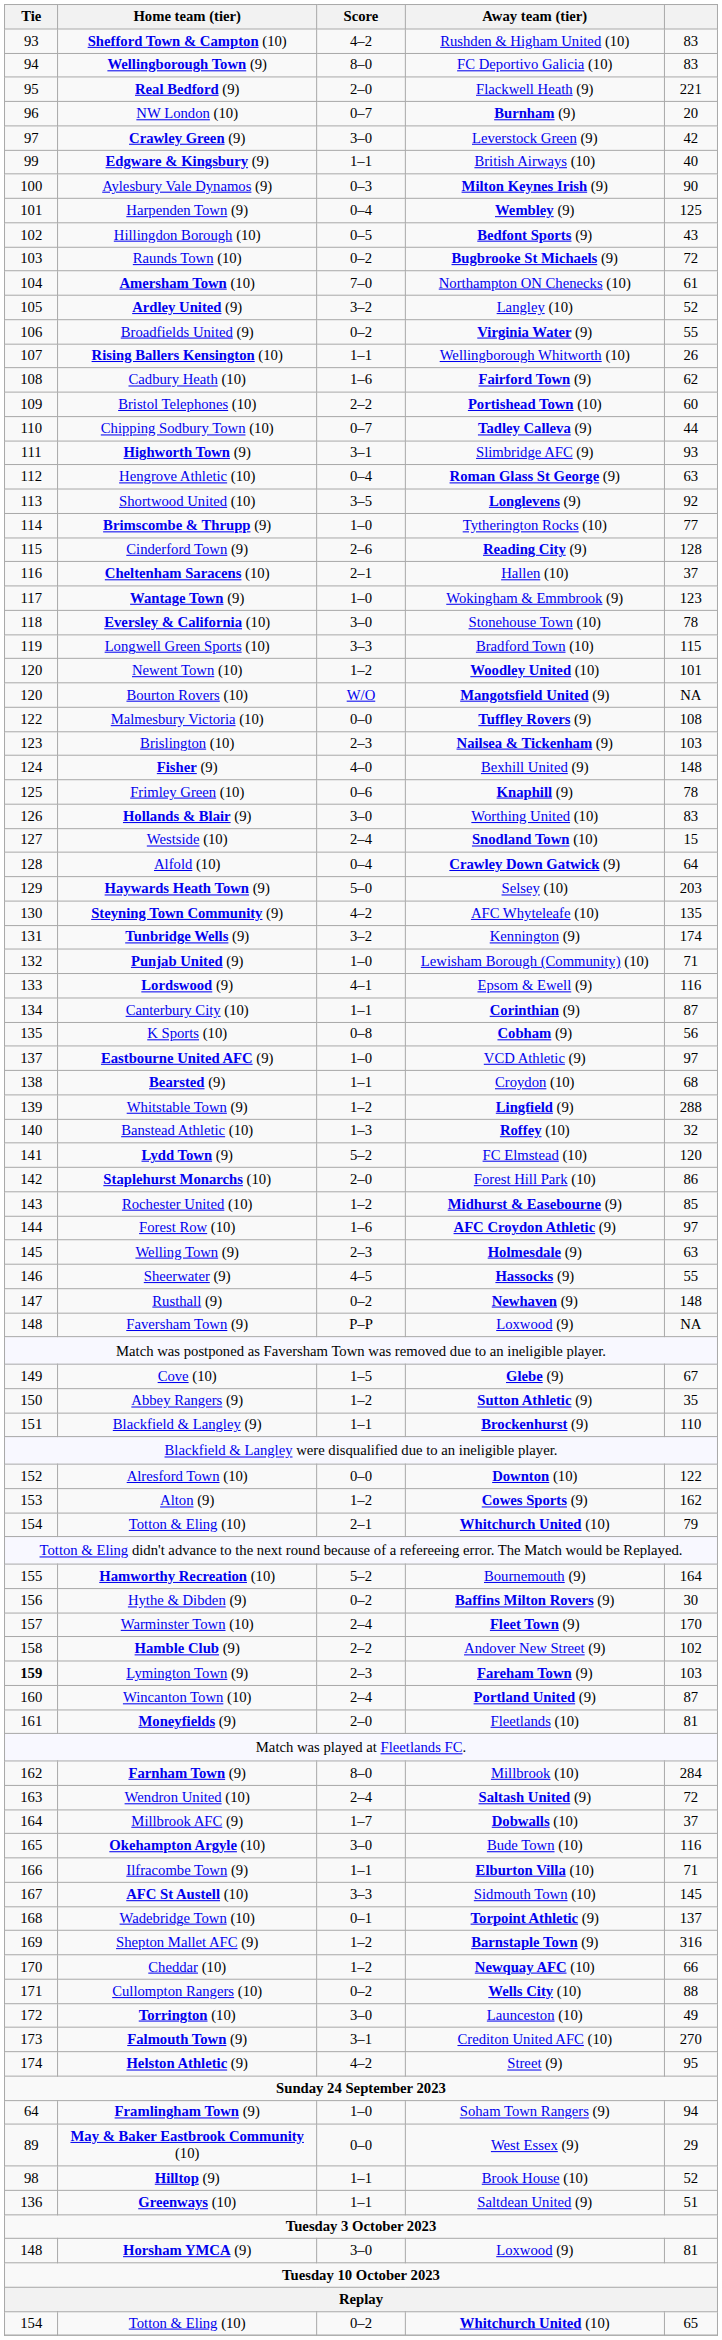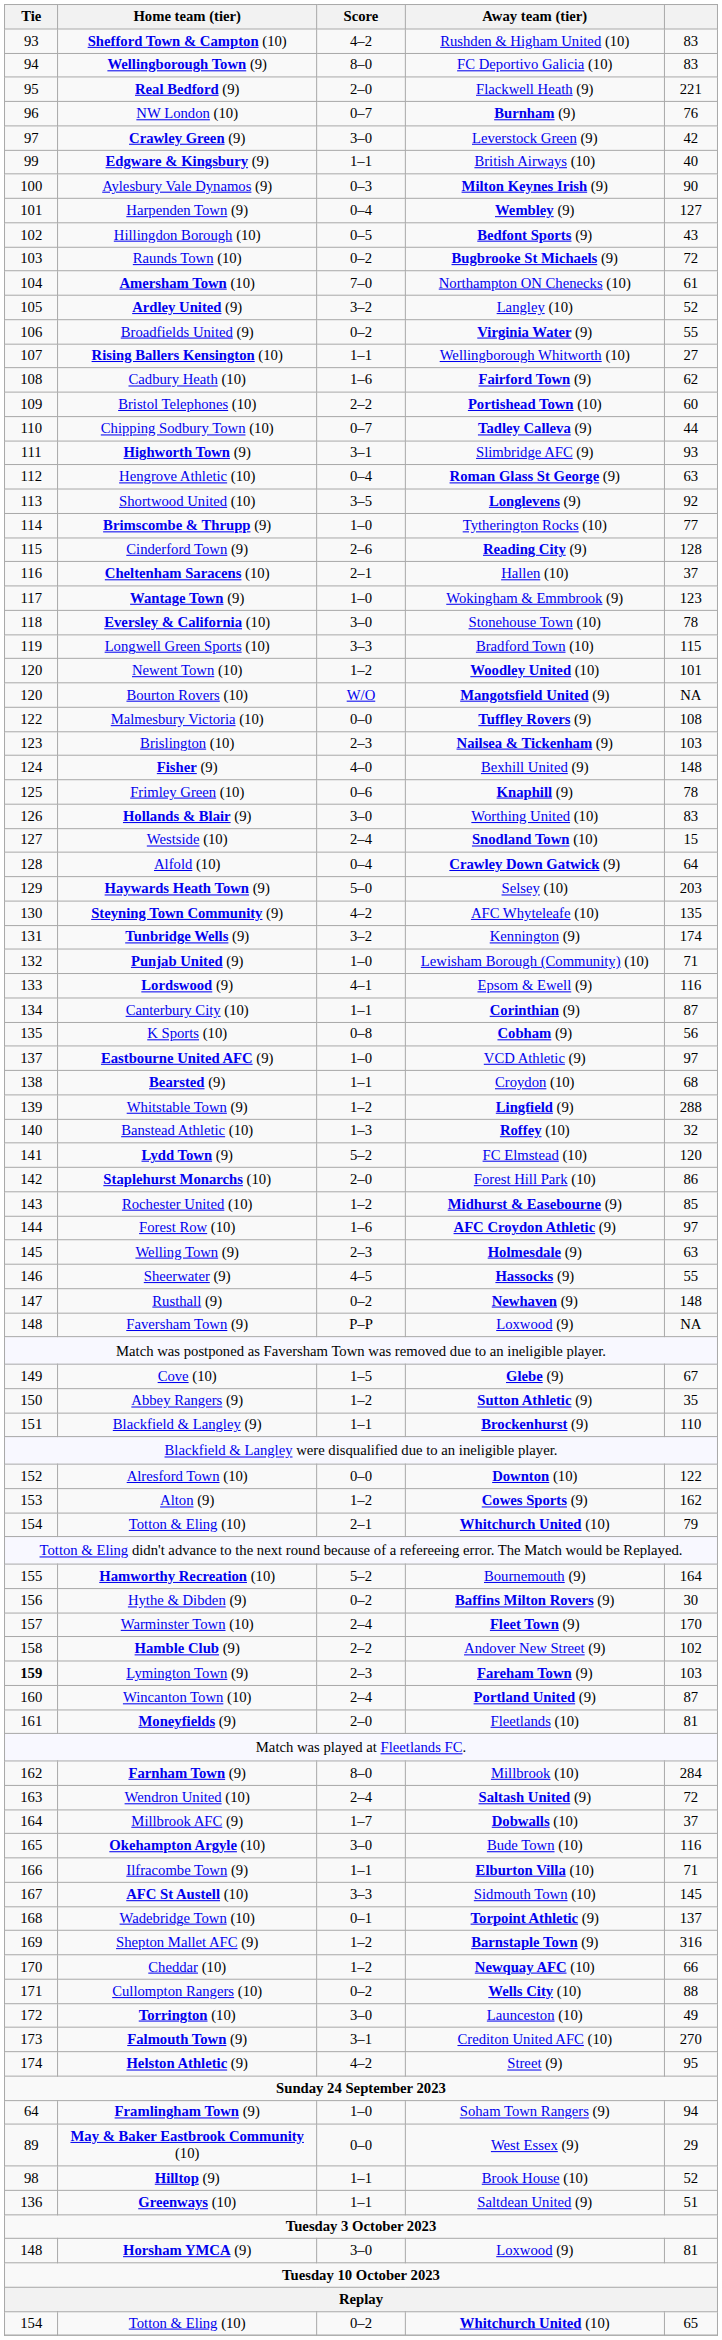NW London (10) | column 5: 20 -> 76
Harpenden Town (9) | column 5: 125 -> 127
Rising Ballers Kensington (10) | column 5: 26 -> 27
